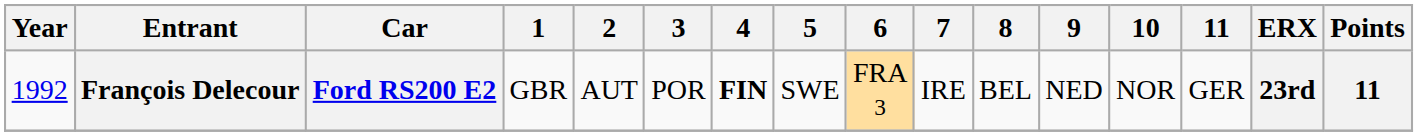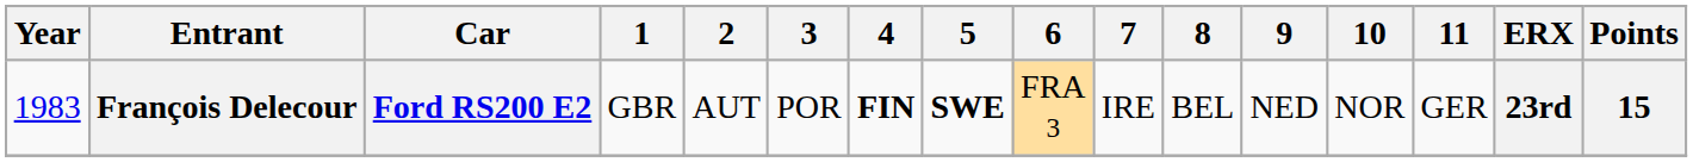François Delecour | Year: 1992 -> 1983
François Delecour | 5: normal -> bold
François Delecour | Points: 11 -> 15
